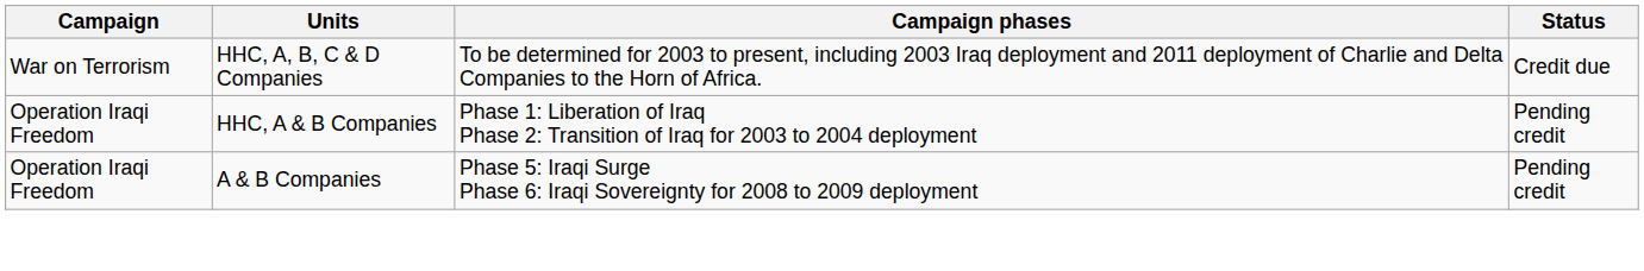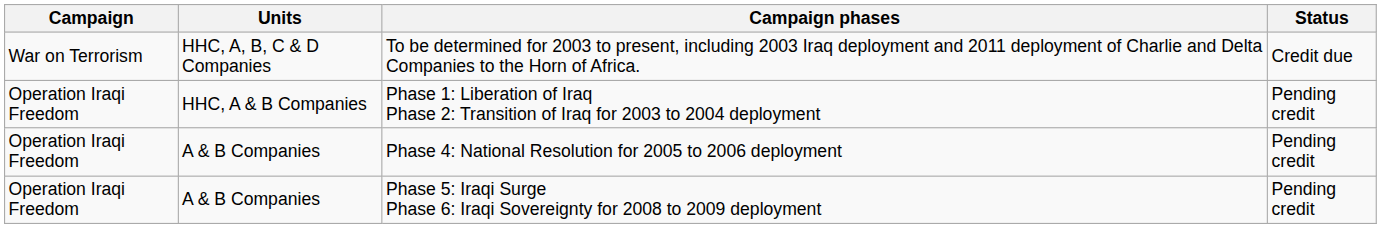+ row: Operation Iraqi Freedom | A & B Companies | Phase 4: National Resolution for 2005 to 2006 deployment | Pending credit
